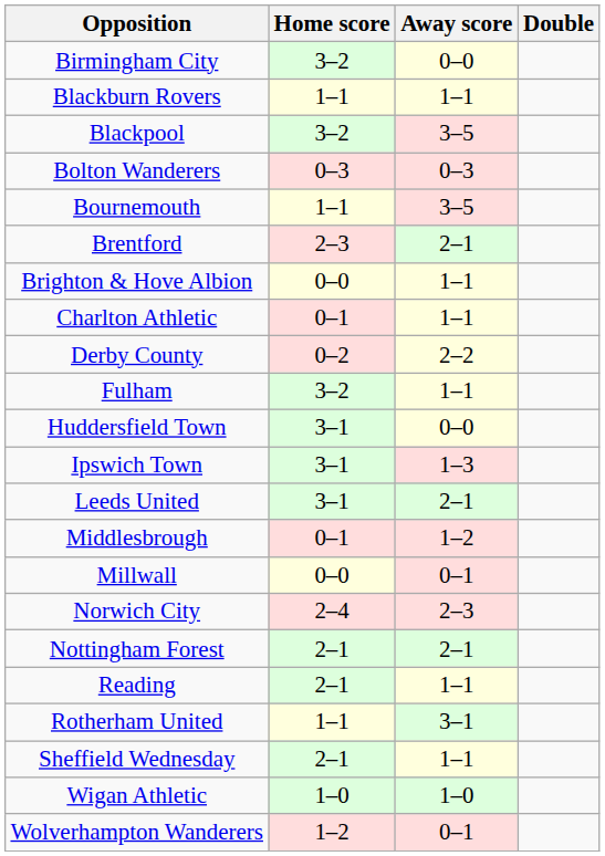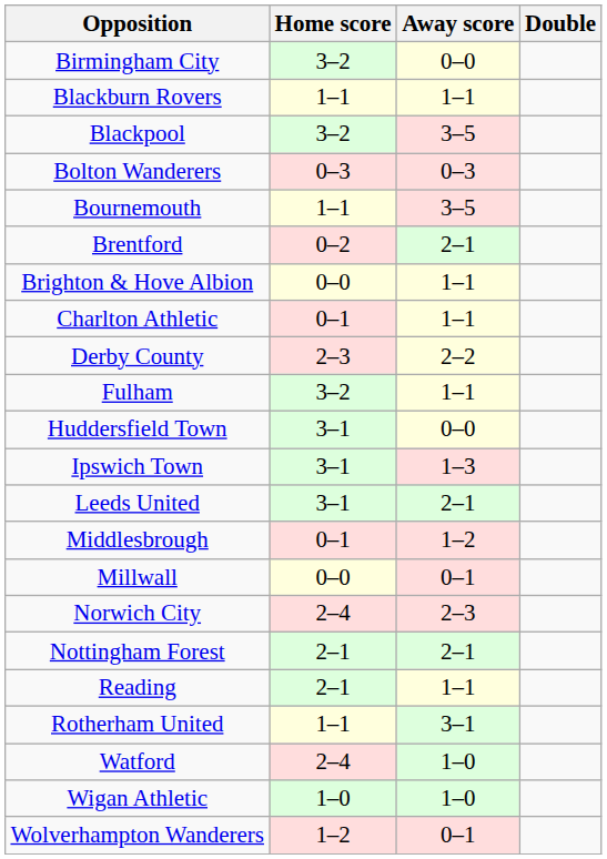Brentford | Home score: 2–3 -> 0–2
Derby County | Home score: 0–2 -> 2–3
- row: Sheffield Wednesday | 2–1 | 1–1
+ row: Watford | 2–4 | 1–0
